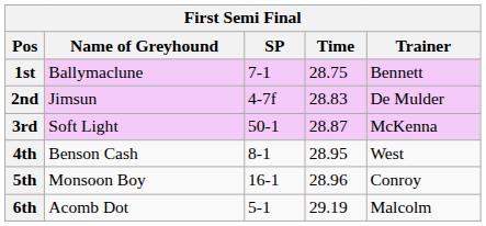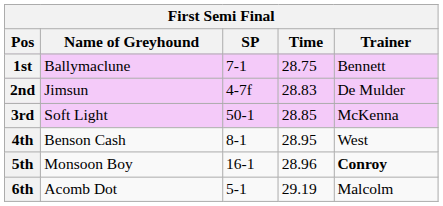3rd | Time: 28.87 -> 28.85
5th | Trainer: normal -> bold
